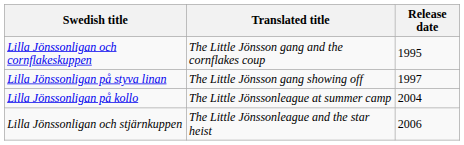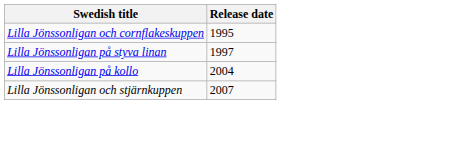- column: Translated title | The Little Jönsson gang and the cornflakes coup | The Little Jönsson gang showing off | The Little Jönssonleague at summer camp | The Little Jönssonleague and the star heist
Lilla Jönssonligan och stjärnkuppen | Release date: 2006 -> 2007
